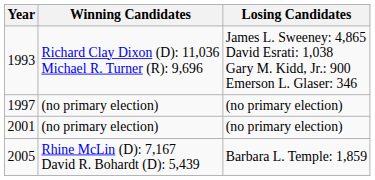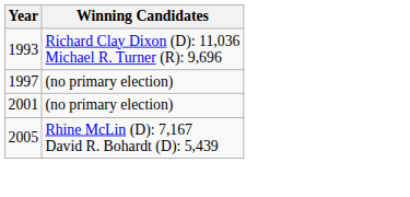- column: Losing Candidates | James L. Sweeney: 4,865 David Esrati: 1,038 Gary M. Kidd, Jr.: 900 Emerson L. Glaser: 346 | (no primary election) | (no primary election) | Barbara L. Temple: 1,859
